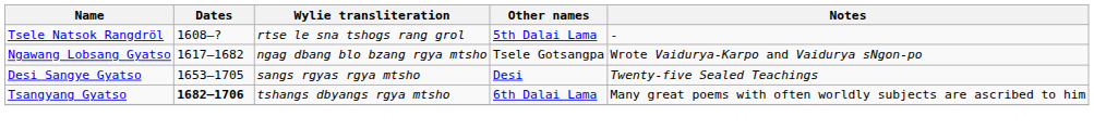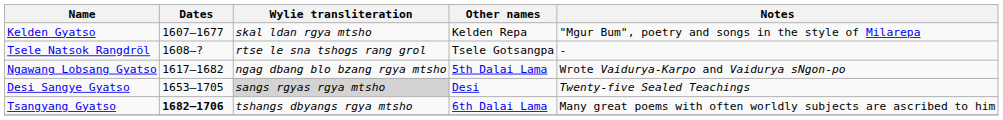+ row: Kelden Gyatso | 1607–1677 | skal ldan rgya mtsho | Kelden Repa | "Mgur Bum", poetry and songs in the style of Milarepa
Tsele Natsok Rangdröl | Other names: 5th Dalai Lama -> Tsele Gotsangpa
Ngawang Lobsang Gyatso | Other names: Tsele Gotsangpa -> 5th Dalai Lama
Desi Sangye Gyatso | Wylie transliteration: no background -> lightgrey background
